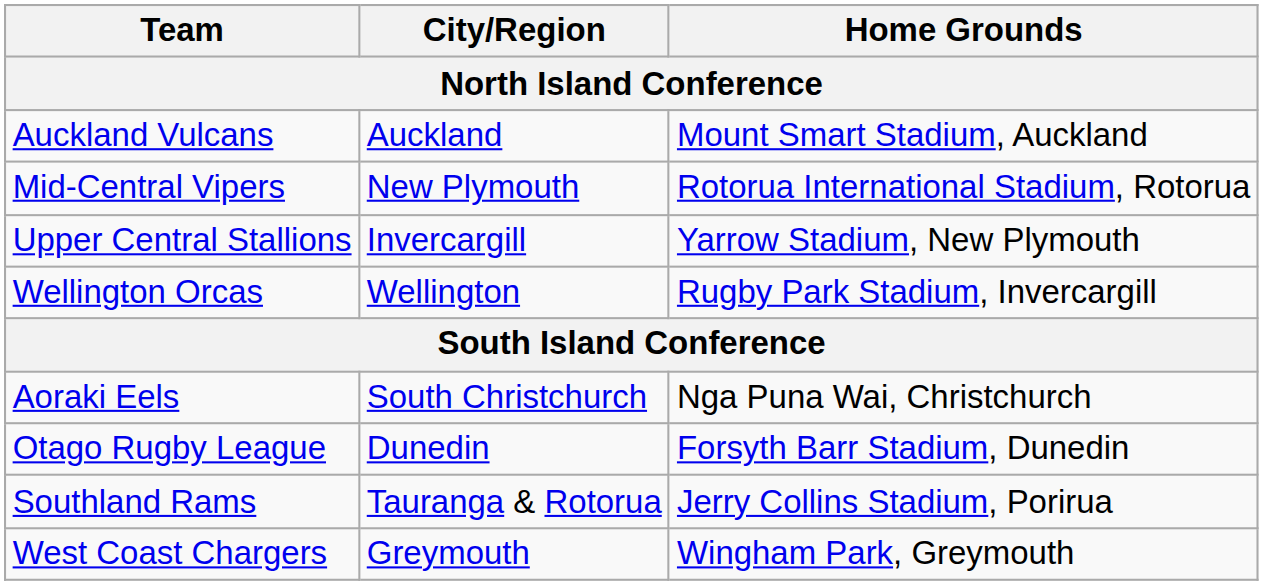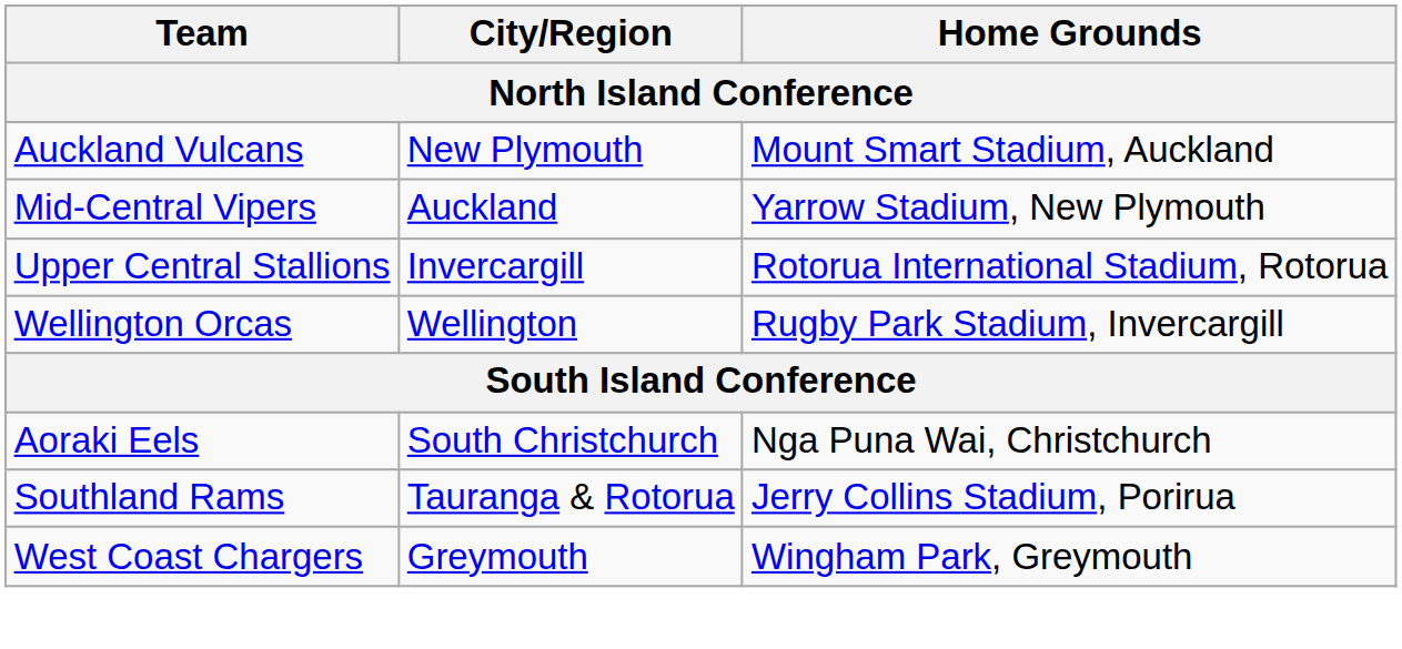Auckland Vulcans | City/Region: Auckland -> New Plymouth
Mid-Central Vipers | City/Region: New Plymouth -> Auckland
Mid-Central Vipers | Home Grounds: Rotorua International Stadium, Rotorua -> Yarrow Stadium, New Plymouth
Upper Central Stallions | Home Grounds: Yarrow Stadium, New Plymouth -> Rotorua International Stadium, Rotorua
- row: Otago Rugby League | Dunedin | Forsyth Barr Stadium, Dunedin
